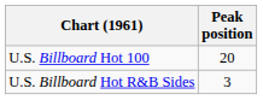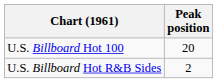U.S. Billboard Hot R&B Sides | Peak position: 3 -> 2
